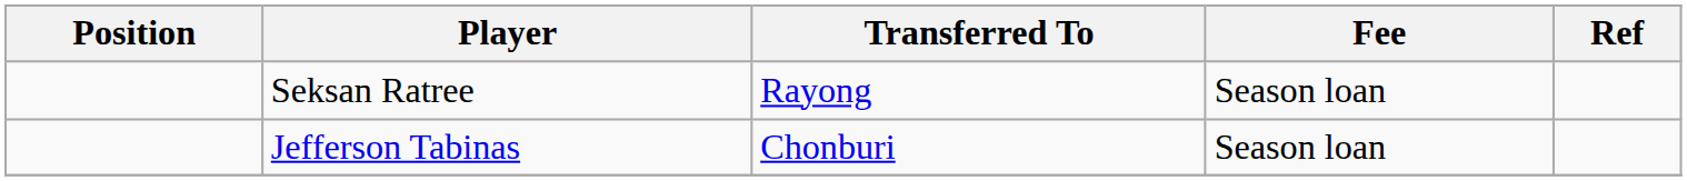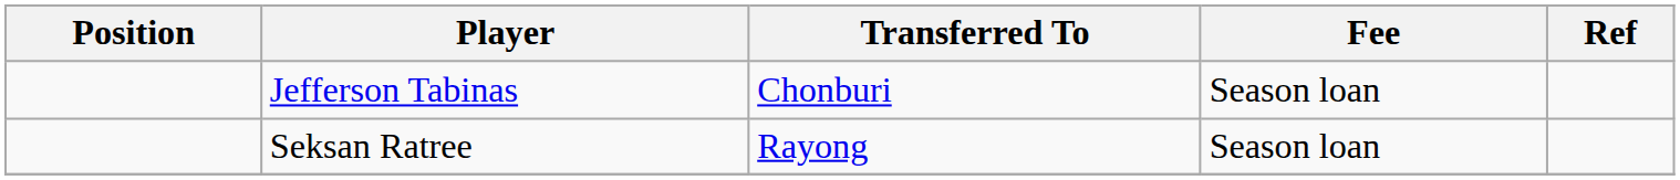rows swapped: Jefferson Tabinas <-> Seksan Ratree
